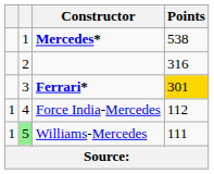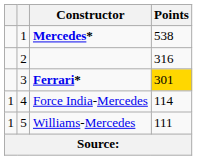Force India-Mercedes | Points: 112 -> 114
Williams-Mercedes | column 2: lightgreen background -> no background
